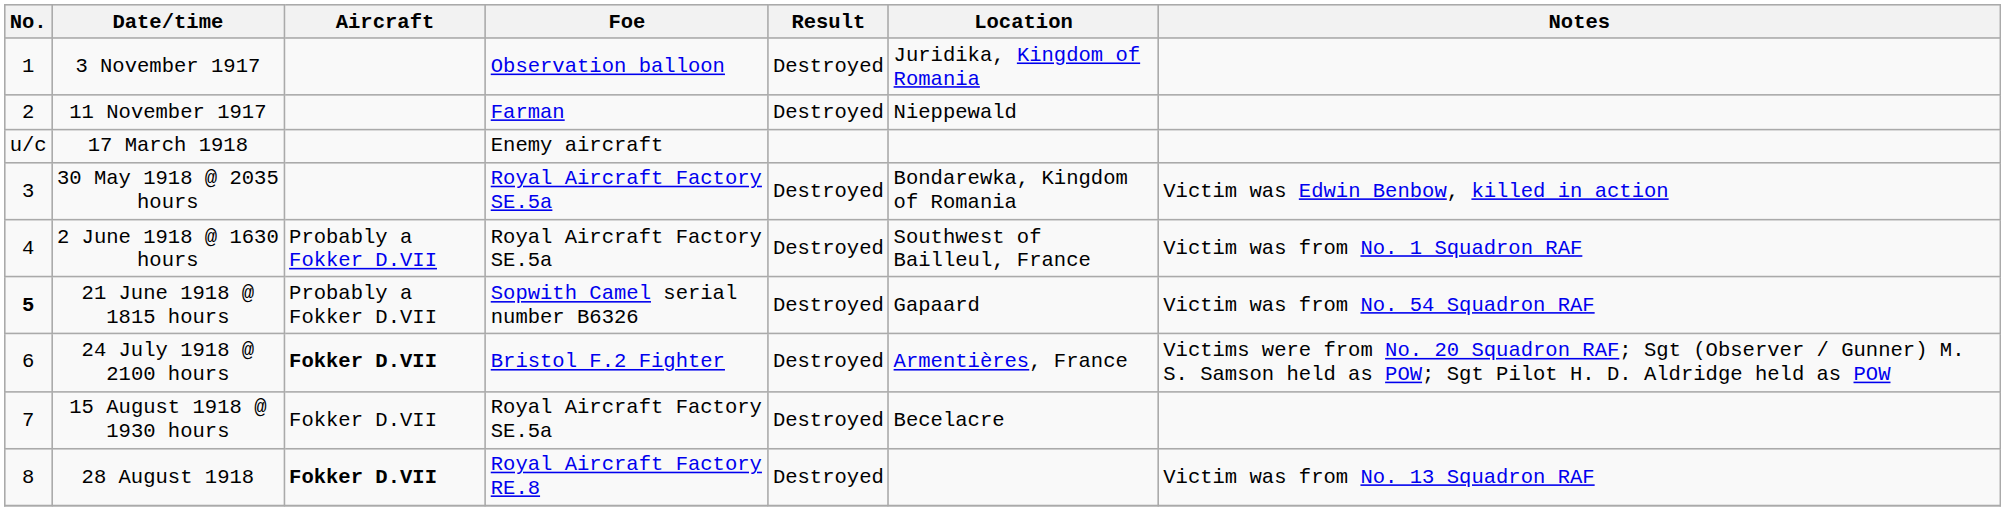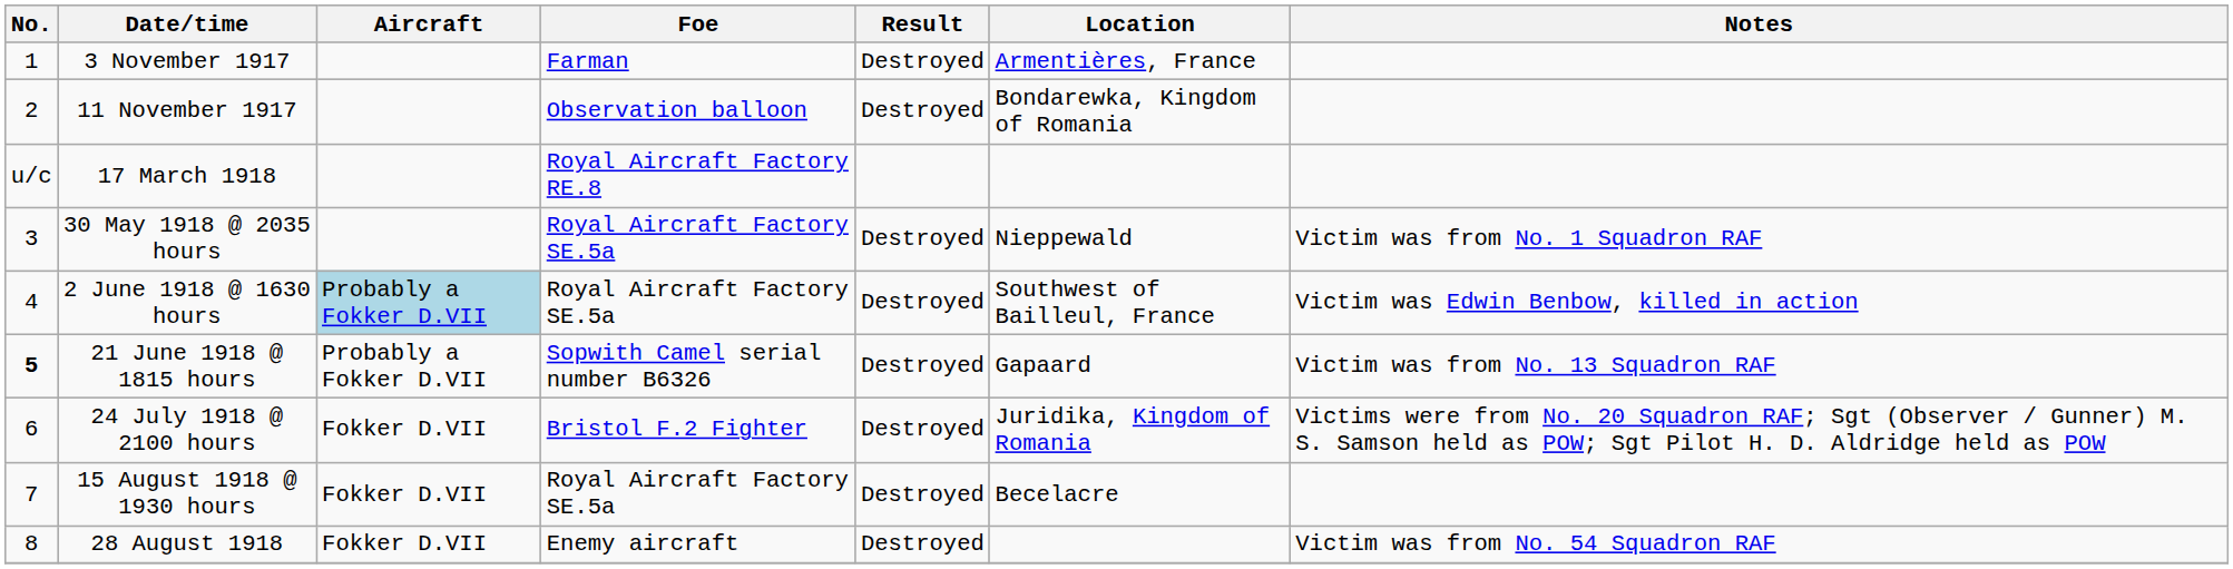3 November 1917 | Foe: Observation balloon -> Farman
3 November 1917 | Location: Juridika, Kingdom of Romania -> Armentières, France
11 November 1917 | Foe: Farman -> Observation balloon
11 November 1917 | Location: Nieppewald -> Bondarewka, Kingdom of Romania
17 March 1918 | Foe: Enemy aircraft -> Royal Aircraft Factory RE.8
30 May 1918 @ 2035 hours | Location: Bondarewka, Kingdom of Romania -> Nieppewald
30 May 1918 @ 2035 hours | Notes: Victim was Edwin Benbow, killed in action -> Victim was from No. 1 Squadron RAF
2 June 1918 @ 1630 hours | Aircraft: no background -> lightblue background
2 June 1918 @ 1630 hours | Notes: Victim was from No. 1 Squadron RAF -> Victim was Edwin Benbow, killed in action
21 June 1918 @ 1815 hours | Notes: Victim was from No. 54 Squadron RAF -> Victim was from No. 13 Squadron RAF
24 July 1918 @ 2100 hours | Aircraft: bold -> normal
24 July 1918 @ 2100 hours | Location: Armentières, France -> Juridika, Kingdom of Romania
28 August 1918 | Aircraft: bold -> normal
28 August 1918 | Foe: Royal Aircraft Factory RE.8 -> Enemy aircraft
28 August 1918 | Notes: Victim was from No. 13 Squadron RAF -> Victim was from No. 54 Squadron RAF
